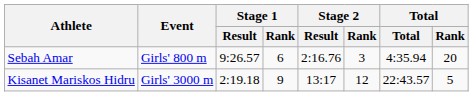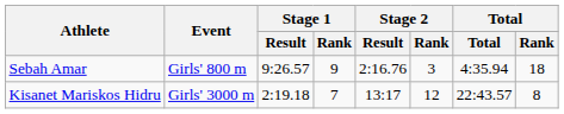Sebah Amar | Stage 1 / Rank: 6 -> 9
Sebah Amar | Total / Rank: 20 -> 18
Kisanet Mariskos Hidru | Stage 1 / Rank: 9 -> 7
Kisanet Mariskos Hidru | Total / Rank: 5 -> 8
